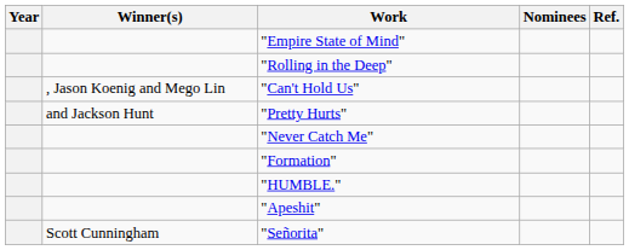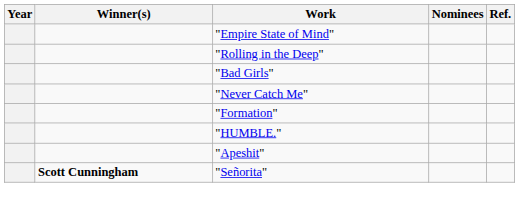+ row: "Bad Girls"
- row: , Jason Koenig and Mego Lin | "Can't Hold Us"
- row: and Jackson Hunt | "Pretty Hurts"
"Señorita" | Winner(s): normal -> bold
